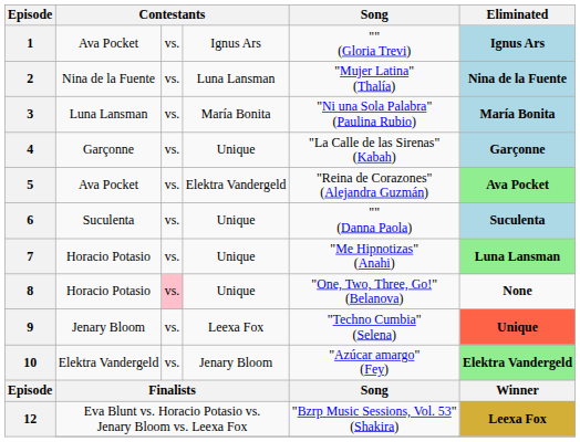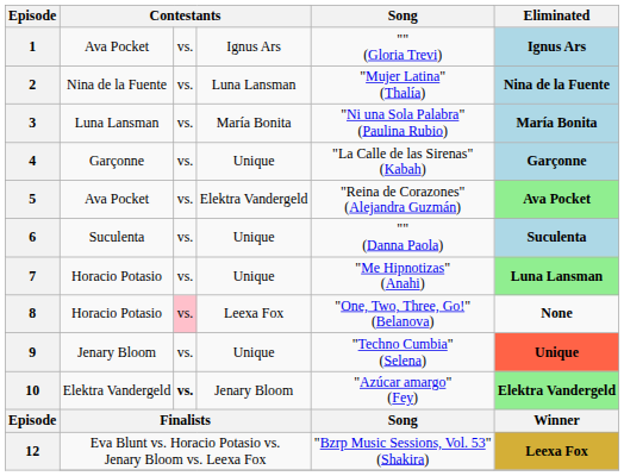8 | column 4: Unique -> Leexa Fox
9 | column 4: Leexa Fox -> Unique
10 | column 3: normal -> bold
